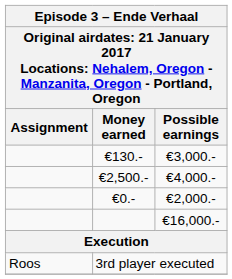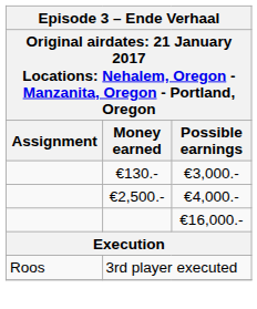- row: €0.- | €2,000.-
